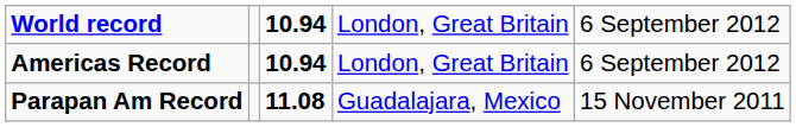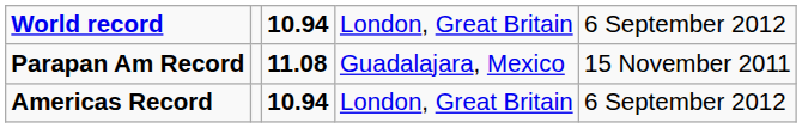rows swapped: Americas Record <-> Parapan Am Record
